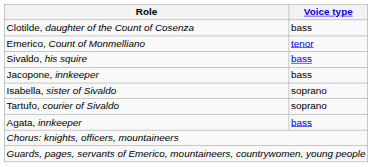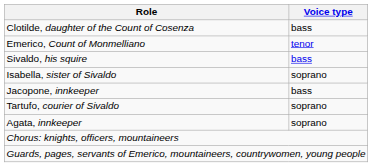rows swapped: Isabella, sister of Sivaldo <-> Jacopone, innkeeper
Agata, innkeeper | Voice type: bass -> soprano
